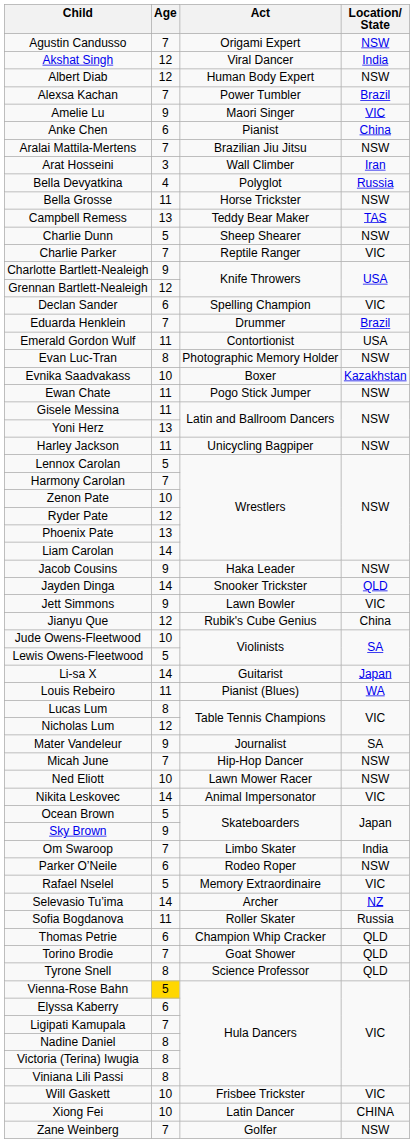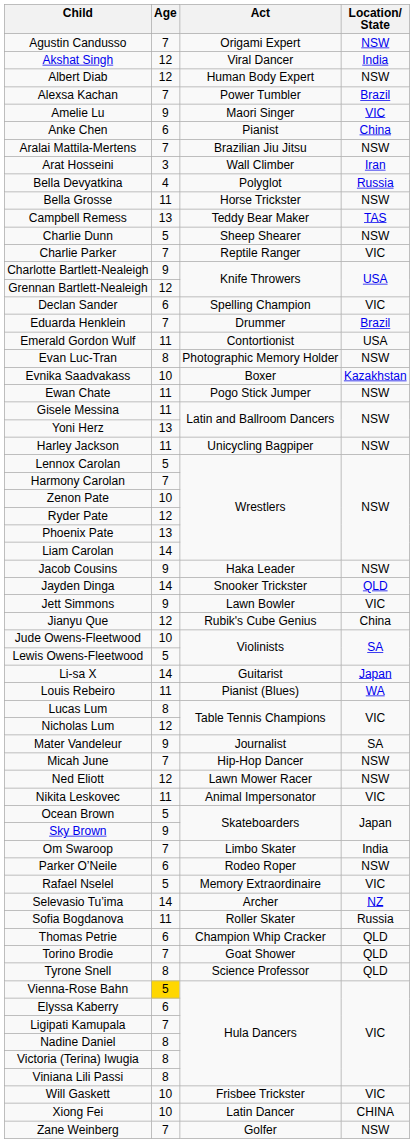Ned Eliott | Age: 10 -> 12
Nikita Leskovec | Age: 14 -> 11
